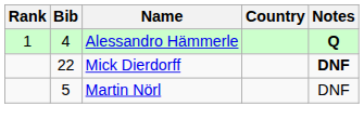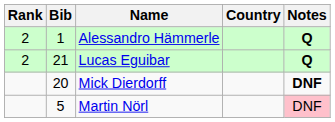Alessandro Hämmerle | Rank: 1 -> 2
Alessandro Hämmerle | Bib: 4 -> 1
+ row: 2 | 21 | Lucas Eguibar | Q
Mick Dierdorff | Bib: 22 -> 20
Martin Nörl | Notes: no background -> pink background
